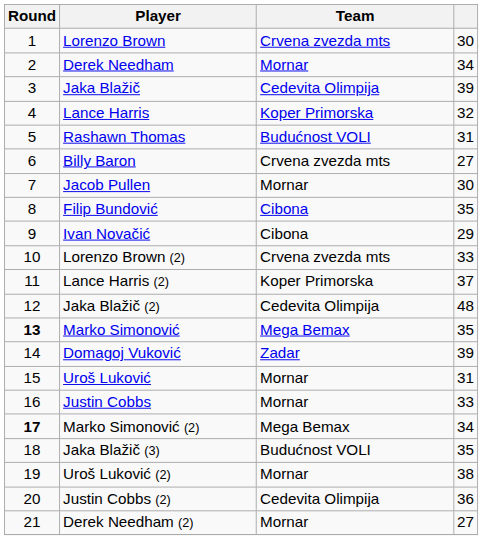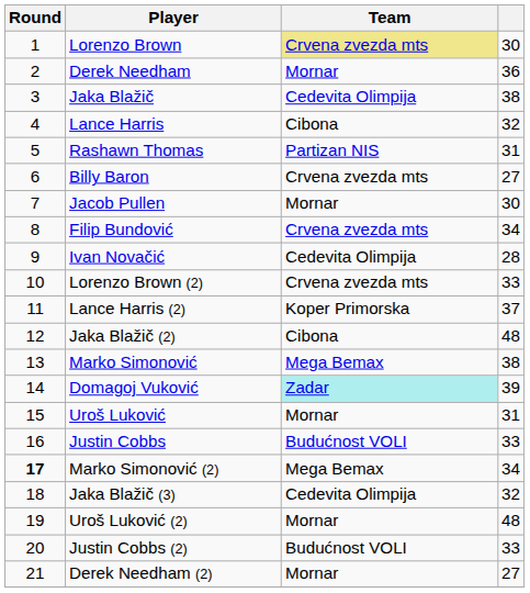Lorenzo Brown | Team: no background -> khaki background
Derek Needham | column 4: 34 -> 36
Jaka Blažič | column 4: 39 -> 38
Lance Harris | Team: Koper Primorska -> Cibona
Rashawn Thomas | Team: Budućnost VOLI -> Partizan NIS
Filip Bundović | Team: Cibona -> Crvena zvezda mts
Filip Bundović | column 4: 35 -> 34
Ivan Novačić | Team: Cibona -> Cedevita Olimpija
Ivan Novačić | column 4: 29 -> 28
Jaka Blažič (2) | Team: Cedevita Olimpija -> Cibona
Marko Simonović | Round: bold -> normal
Marko Simonović | column 4: 35 -> 38
Domagoj Vuković | Team: no background -> paleturquoise background
Justin Cobbs | Team: Mornar -> Budućnost VOLI
Jaka Blažič (3) | Team: Budućnost VOLI -> Cedevita Olimpija
Jaka Blažič (3) | column 4: 35 -> 32
Uroš Luković (2) | column 4: 38 -> 48
Justin Cobbs (2) | Team: Cedevita Olimpija -> Budućnost VOLI
Justin Cobbs (2) | column 4: 36 -> 33
